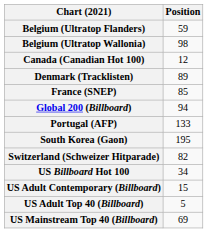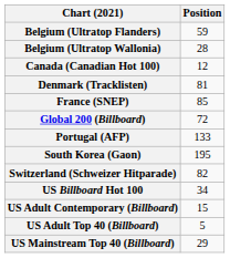Belgium (Ultratop Wallonia) | Position: 98 -> 28
Denmark (Tracklisten) | Position: 89 -> 81
Global 200 (Billboard) | Position: 94 -> 72
US Mainstream Top 40 (Billboard) | Position: 69 -> 29
